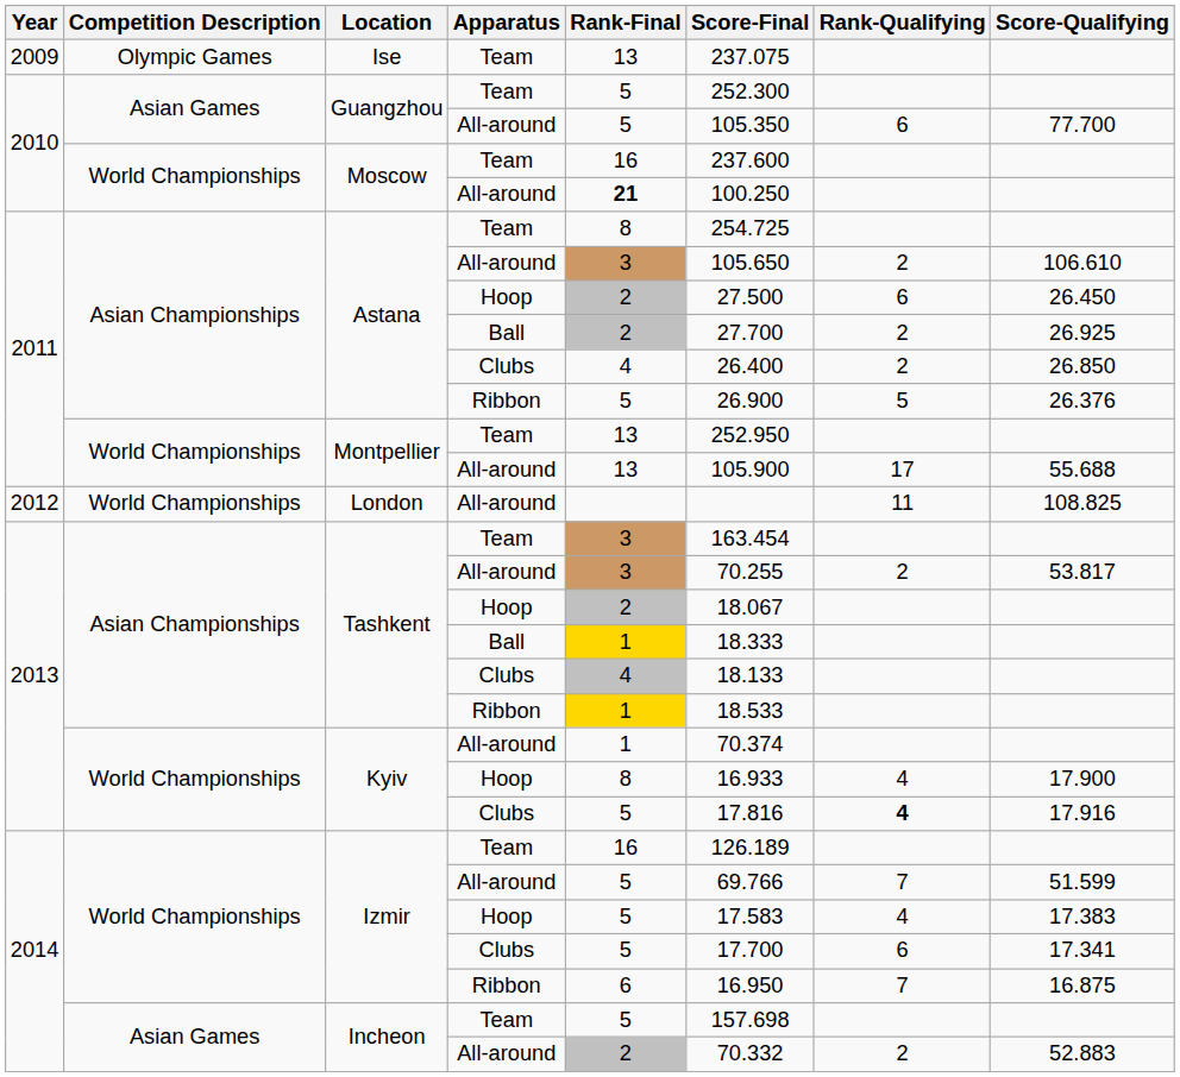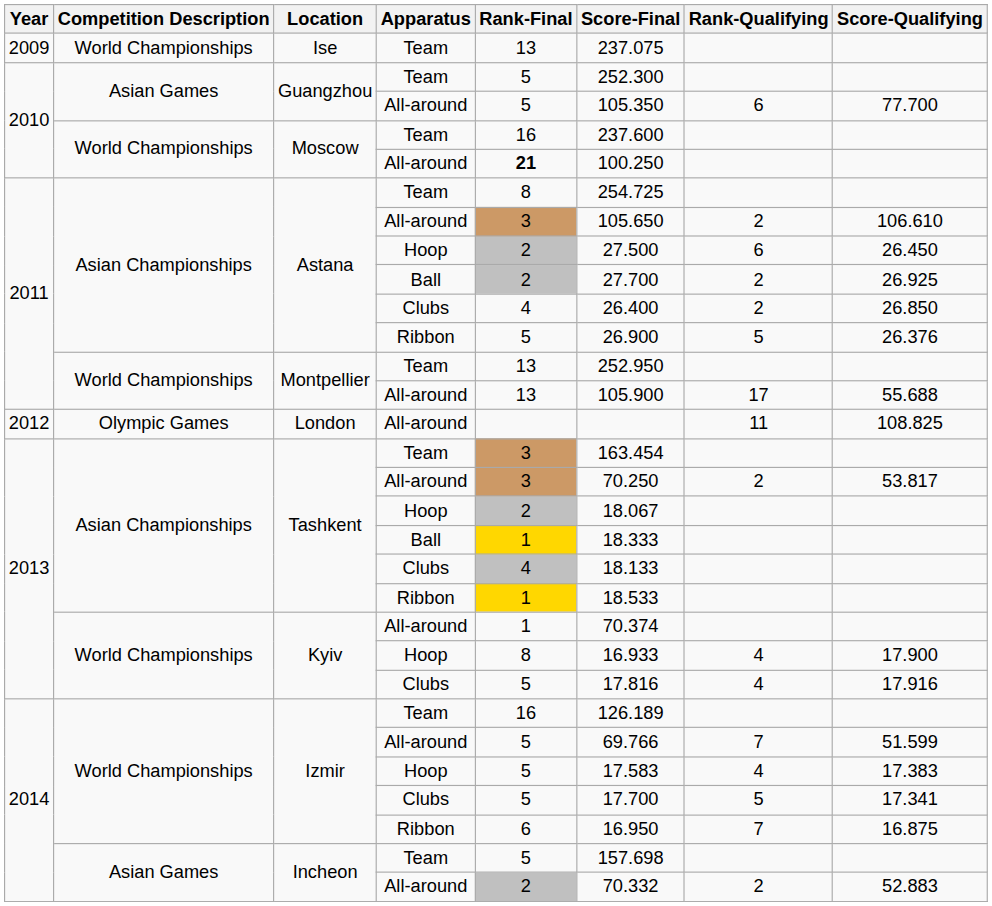Ise | Competition Description: Olympic Games -> World Championships
London | Competition Description: World Championships -> Olympic Games
Tashkent / All-around | Score-Final: 70.255 -> 70.250
Kyiv / Clubs | Rank-Qualifying: bold -> normal
Izmir / Clubs | Rank-Qualifying: 6 -> 5
